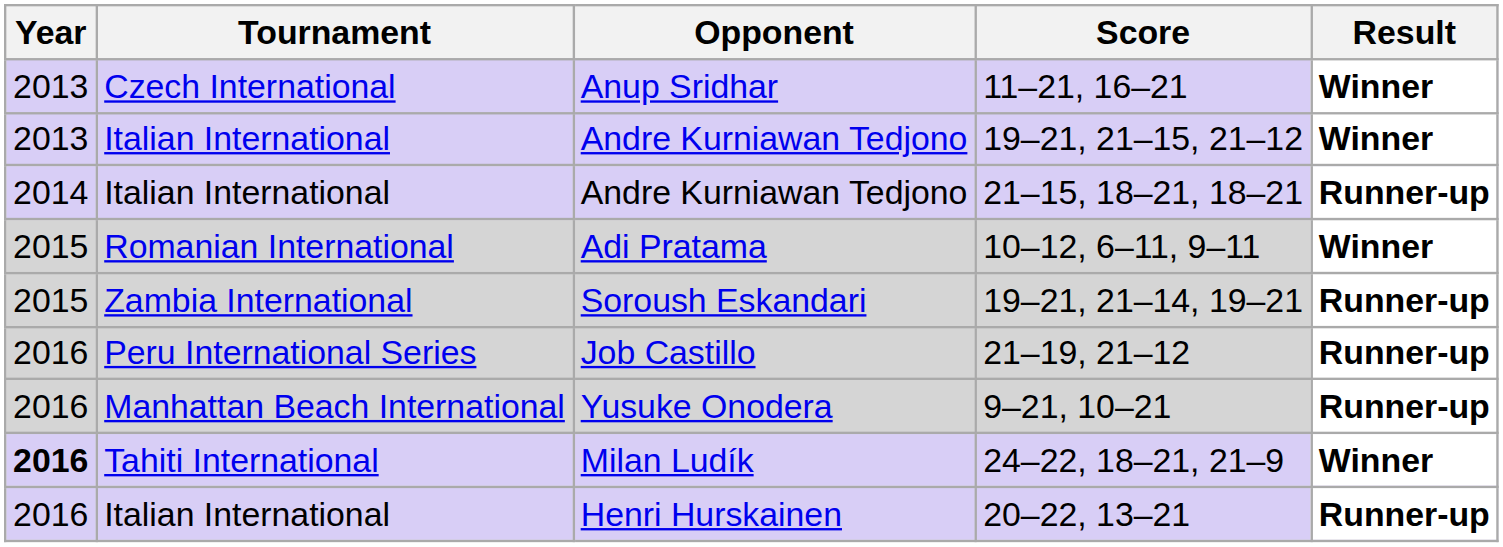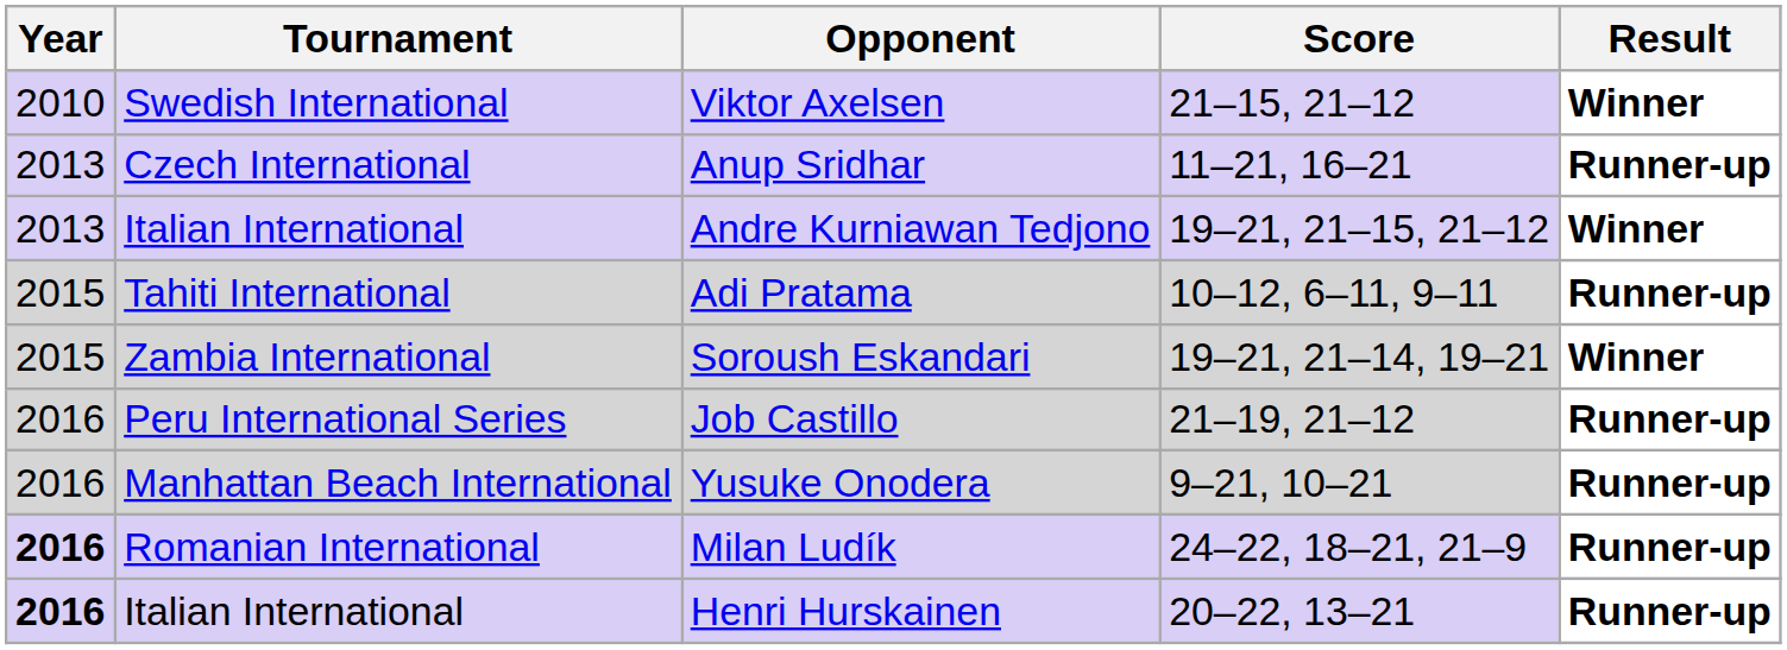+ row: 2010 | Swedish International | Viktor Axelsen | 21–15, 21–12 | Winner
Anup Sridhar | Result: Winner -> Runner-up
- row: 2014 | Italian International | Andre Kurniawan Tedjono | 21–15, 18–21, 18–21 | Runner-up
Adi Pratama | Tournament: Romanian International -> Tahiti International
Adi Pratama | Result: Winner -> Runner-up
Soroush Eskandari | Result: Runner-up -> Winner
Milan Ludík | Tournament: Tahiti International -> Romanian International
Milan Ludík | Result: Winner -> Runner-up
Henri Hurskainen | Year: normal -> bold
